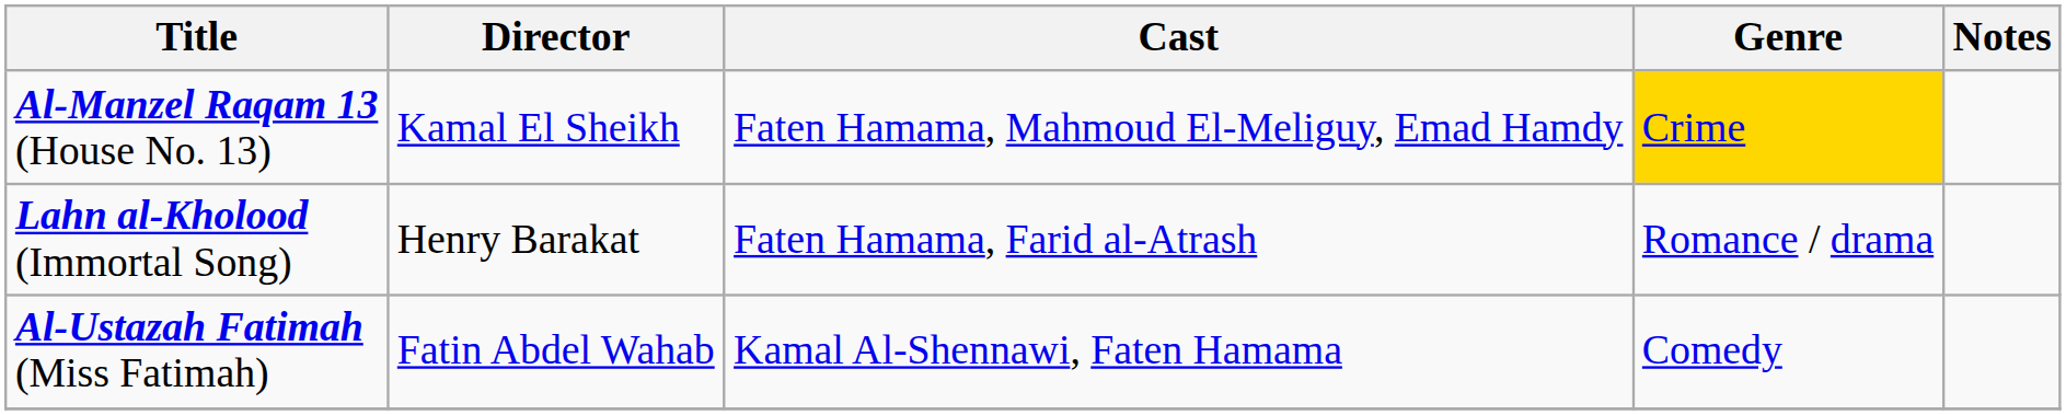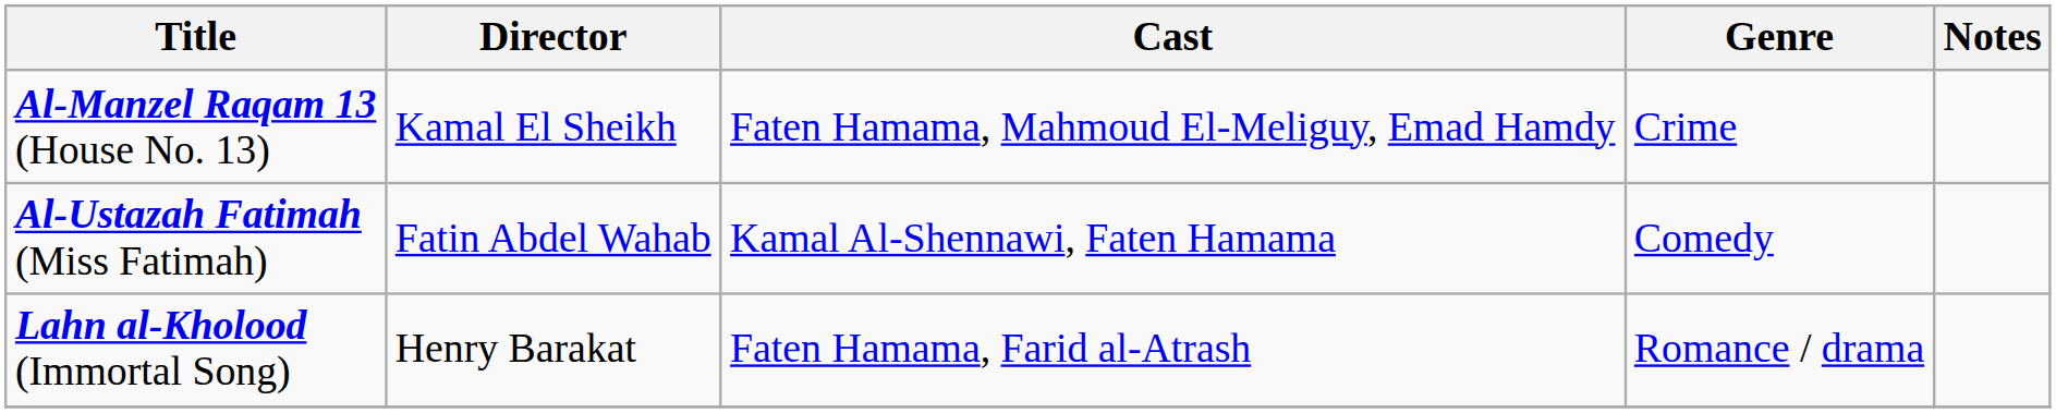Al-Manzel Raqam 13 (House No. 13) | Genre: gold background -> no background
rows swapped: Al-Ustazah Fatimah (Miss Fatimah) <-> Lahn al-Kholood (Immortal Song)
